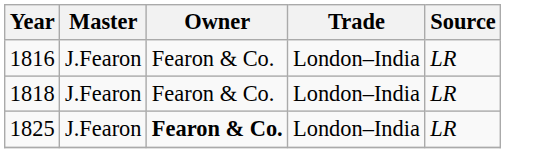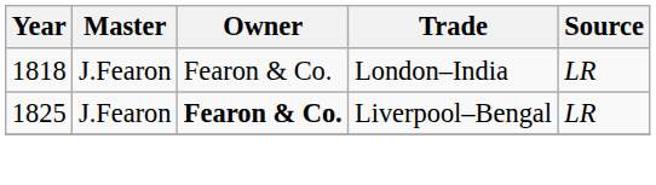- row: 1816 | J.Fearon | Fearon & Co. | London–India | LR
1825 | Trade: London–India -> Liverpool–Bengal
